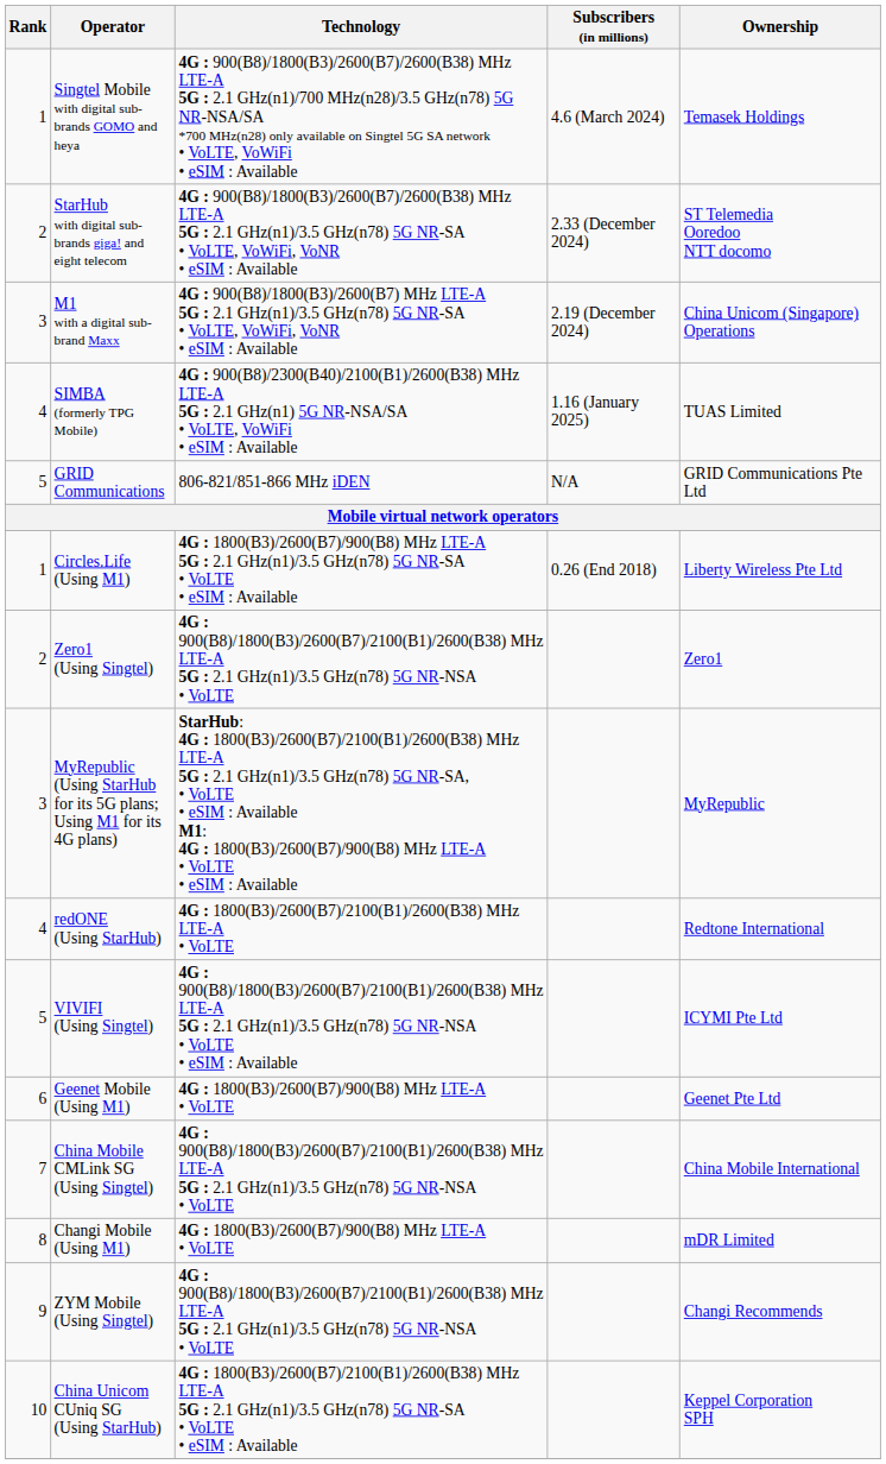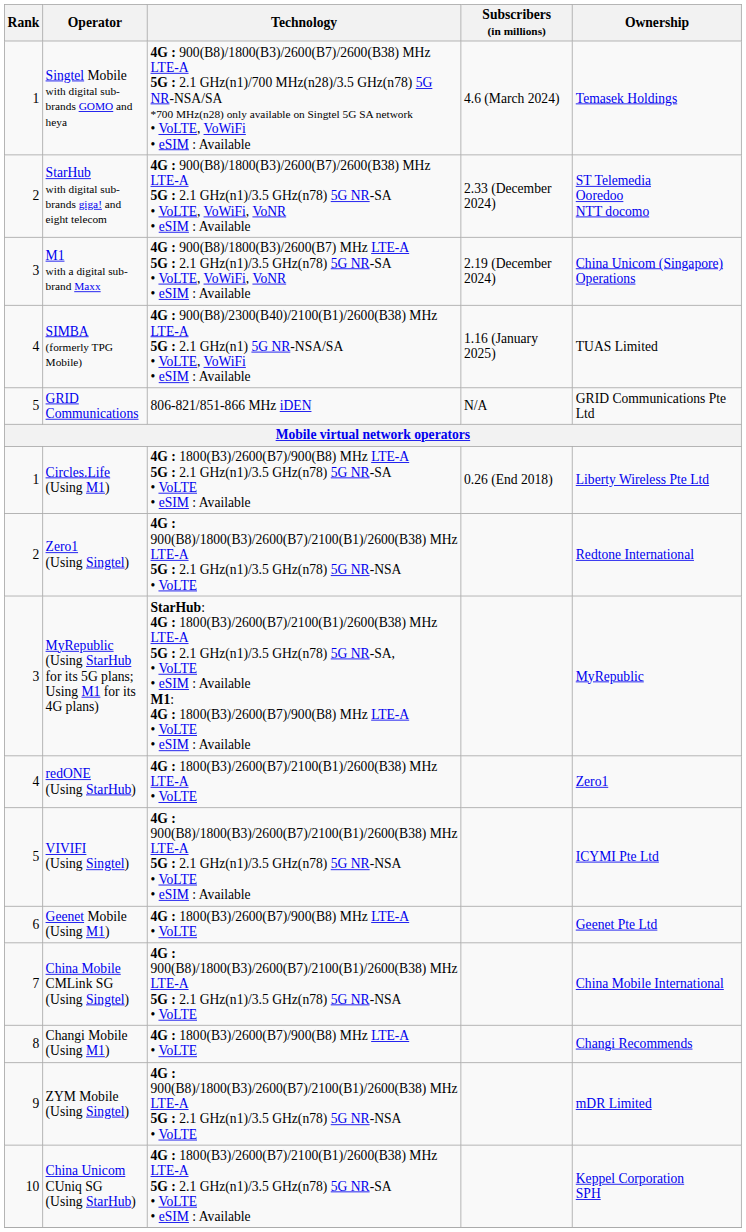Zero1 (Using Singtel) | Ownership: Zero1 -> Redtone International
redONE (Using StarHub) | Ownership: Redtone International -> Zero1
Changi Mobile (Using M1) | Ownership: mDR Limited -> Changi Recommends
ZYM Mobile (Using Singtel) | Ownership: Changi Recommends -> mDR Limited
